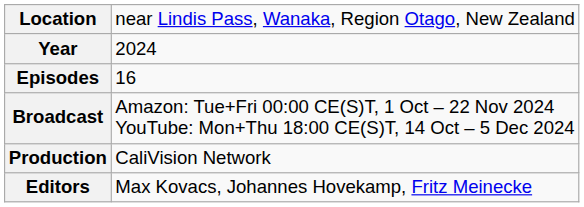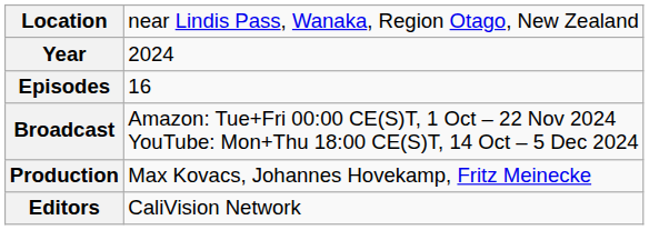Production | column 2: CaliVision Network -> Max Kovacs, Johannes Hovekamp, Fritz Meinecke
Editors | column 2: Max Kovacs, Johannes Hovekamp, Fritz Meinecke -> CaliVision Network
